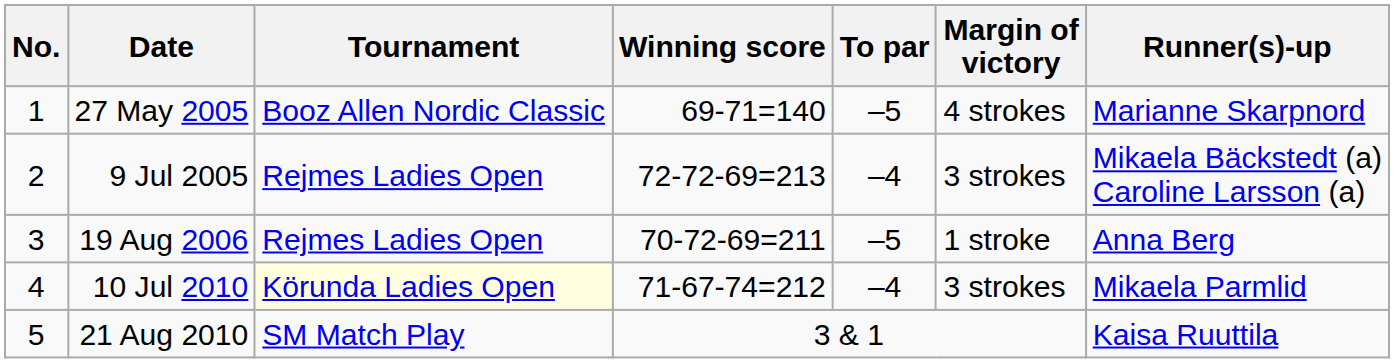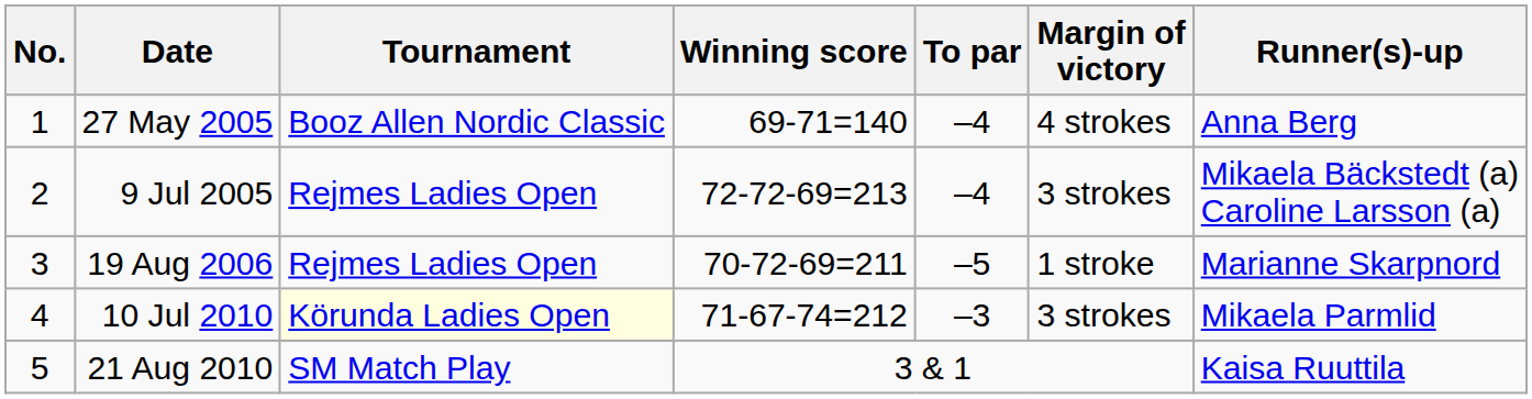27 May 2005 | To par: –5 -> –4
27 May 2005 | Runner(s)-up: Marianne Skarpnord -> Anna Berg
19 Aug 2006 | Runner(s)-up: Anna Berg -> Marianne Skarpnord
10 Jul 2010 | To par: –4 -> –3
